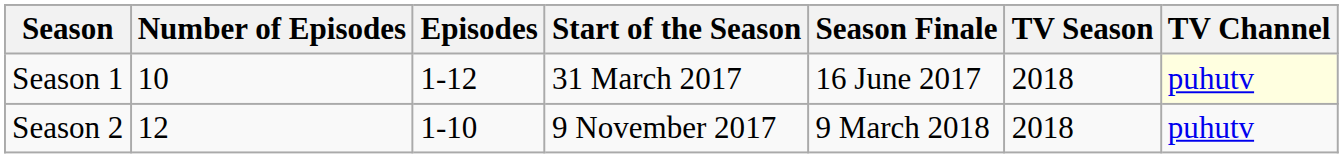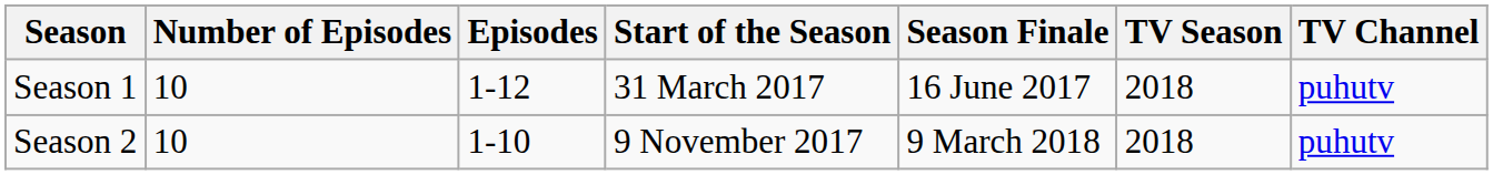Season 1 | TV Channel: lightyellow background -> no background
Season 2 | Number of Episodes: 12 -> 10
